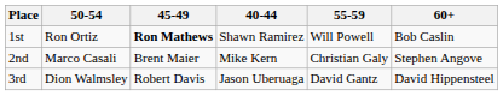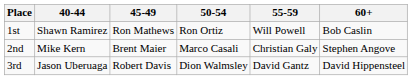columns swapped: 40-44 <-> 50-54
1st | 45-49: bold -> normal
